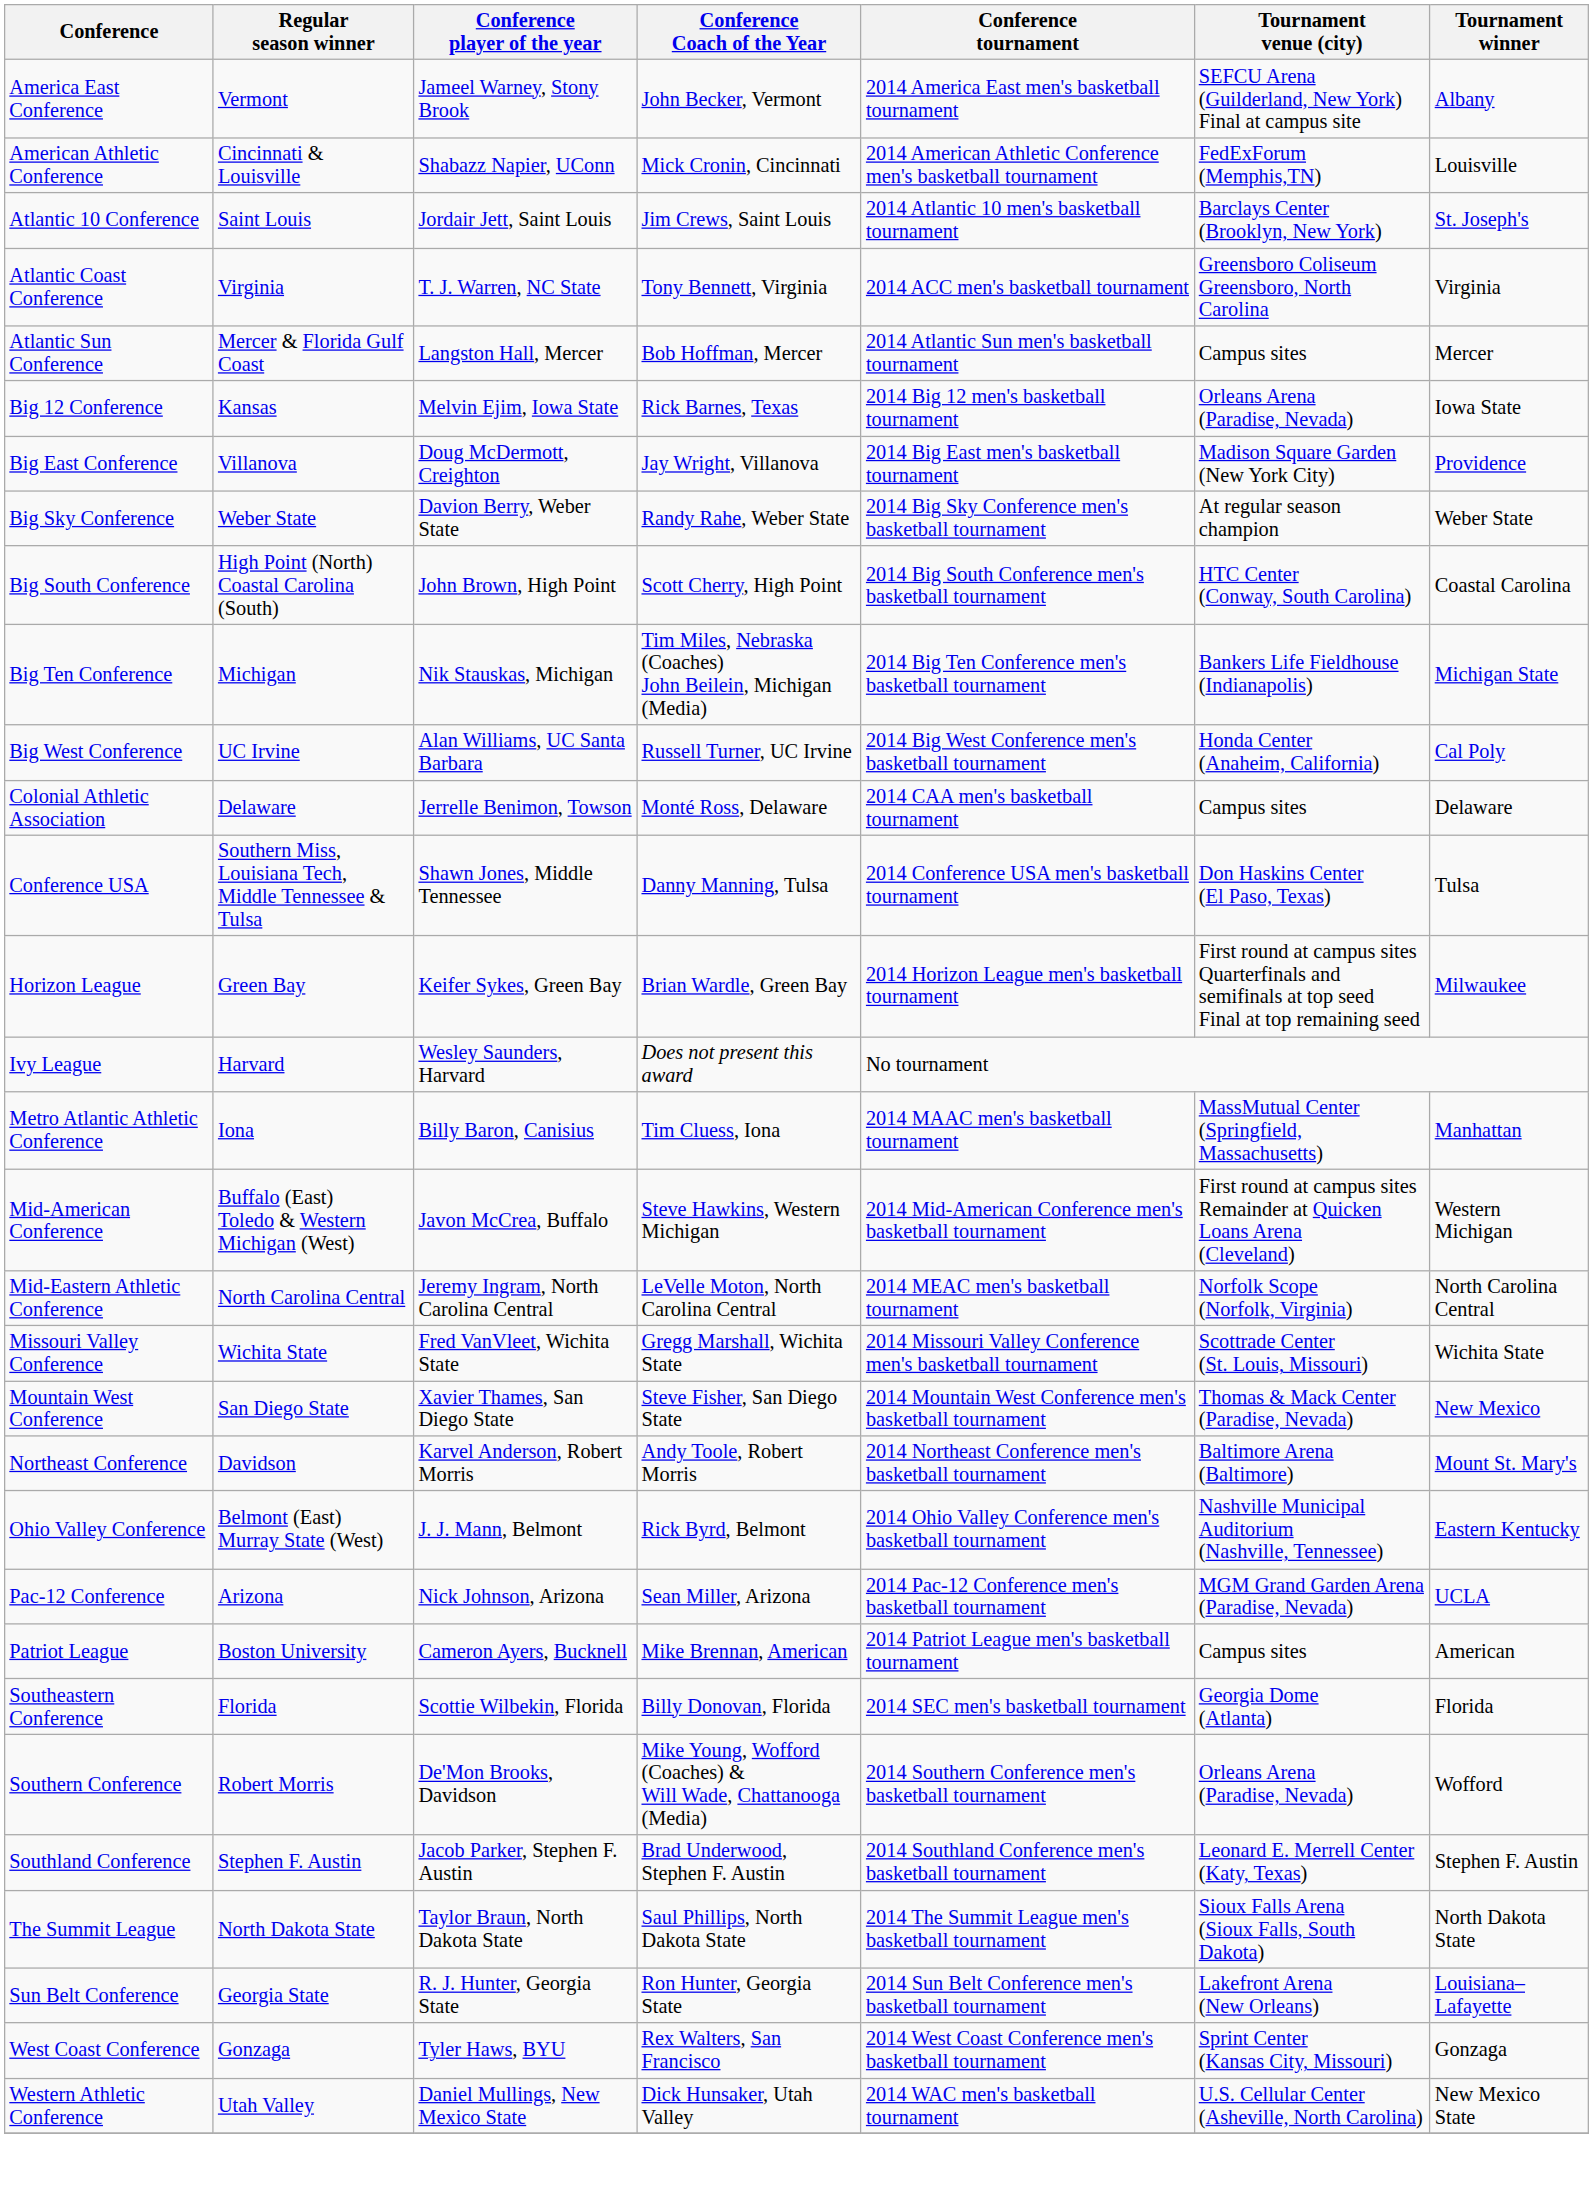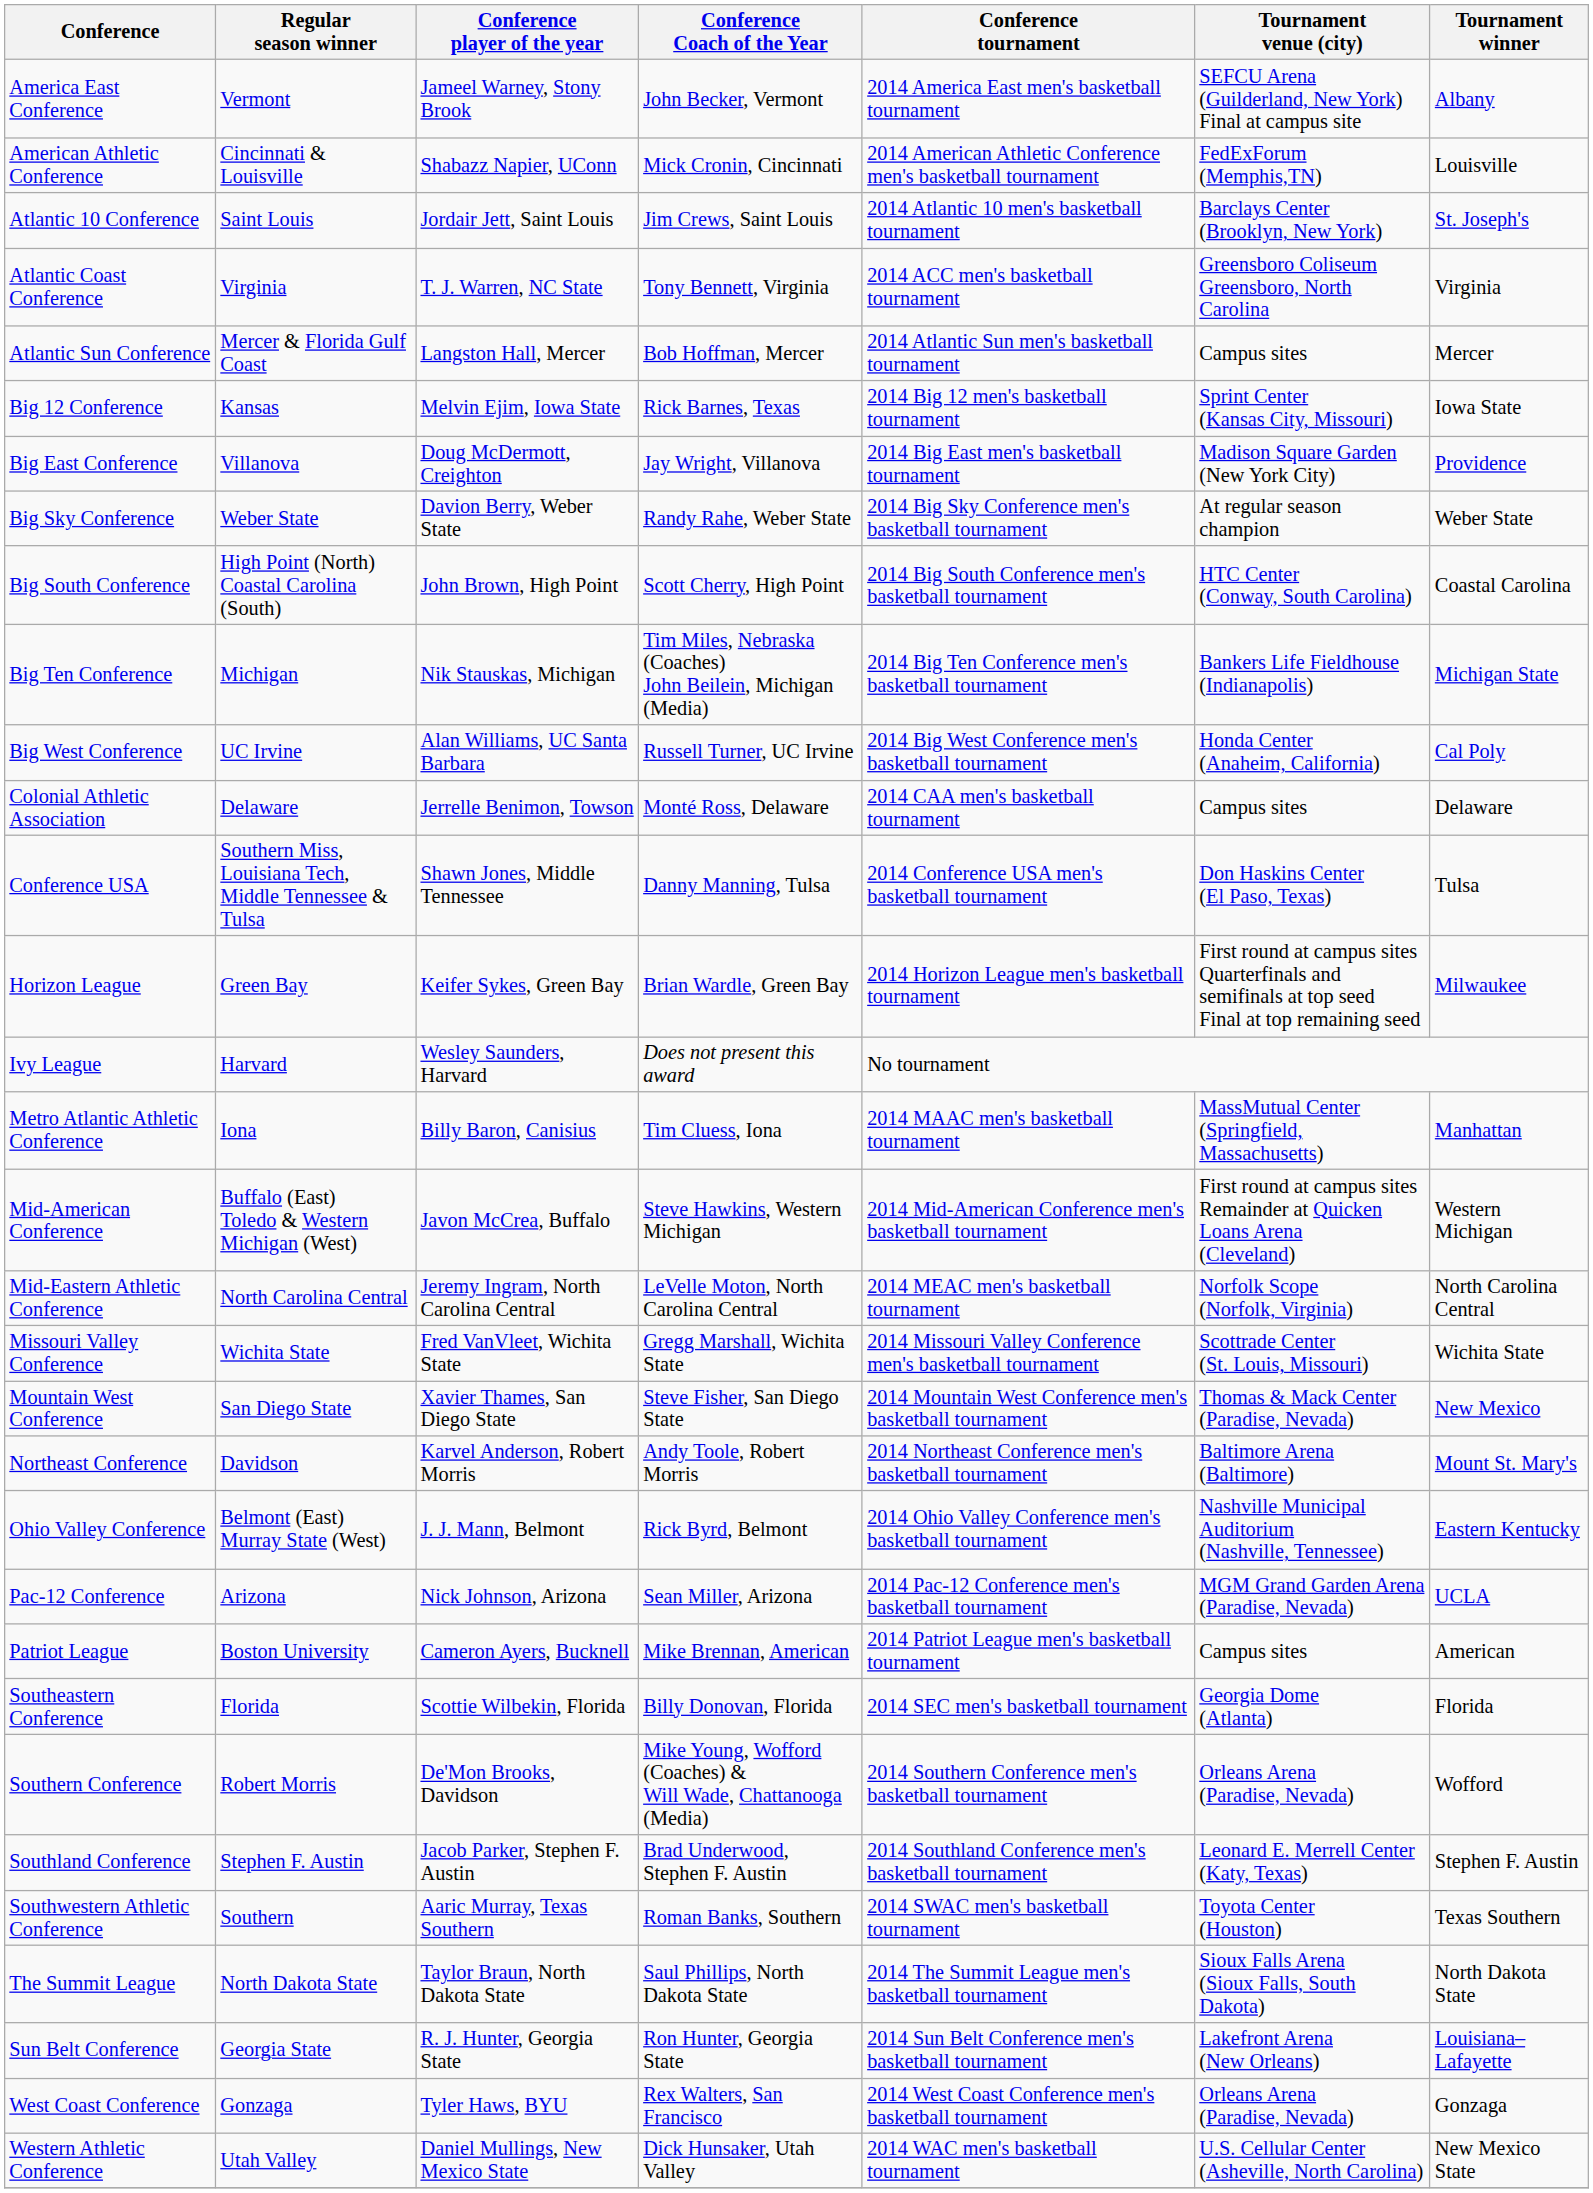Big 12 Conference | Tournament venue (city): Orleans Arena (Paradise, Nevada) -> Sprint Center (Kansas City, Missouri)
+ row: Southwestern Athletic Conference | Southern | Aaric Murray, Texas Southern | Roman Banks, Southern | 2014 SWAC men's basketball tournament | Toyota Center (Houston) | Texas Southern
West Coast Conference | Tournament venue (city): Sprint Center (Kansas City, Missouri) -> Orleans Arena (Paradise, Nevada)
